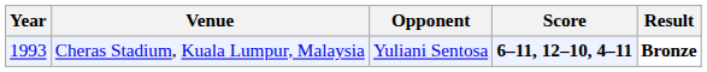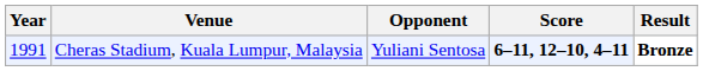Cheras Stadium, Kuala Lumpur, Malaysia | Year: 1993 -> 1991
